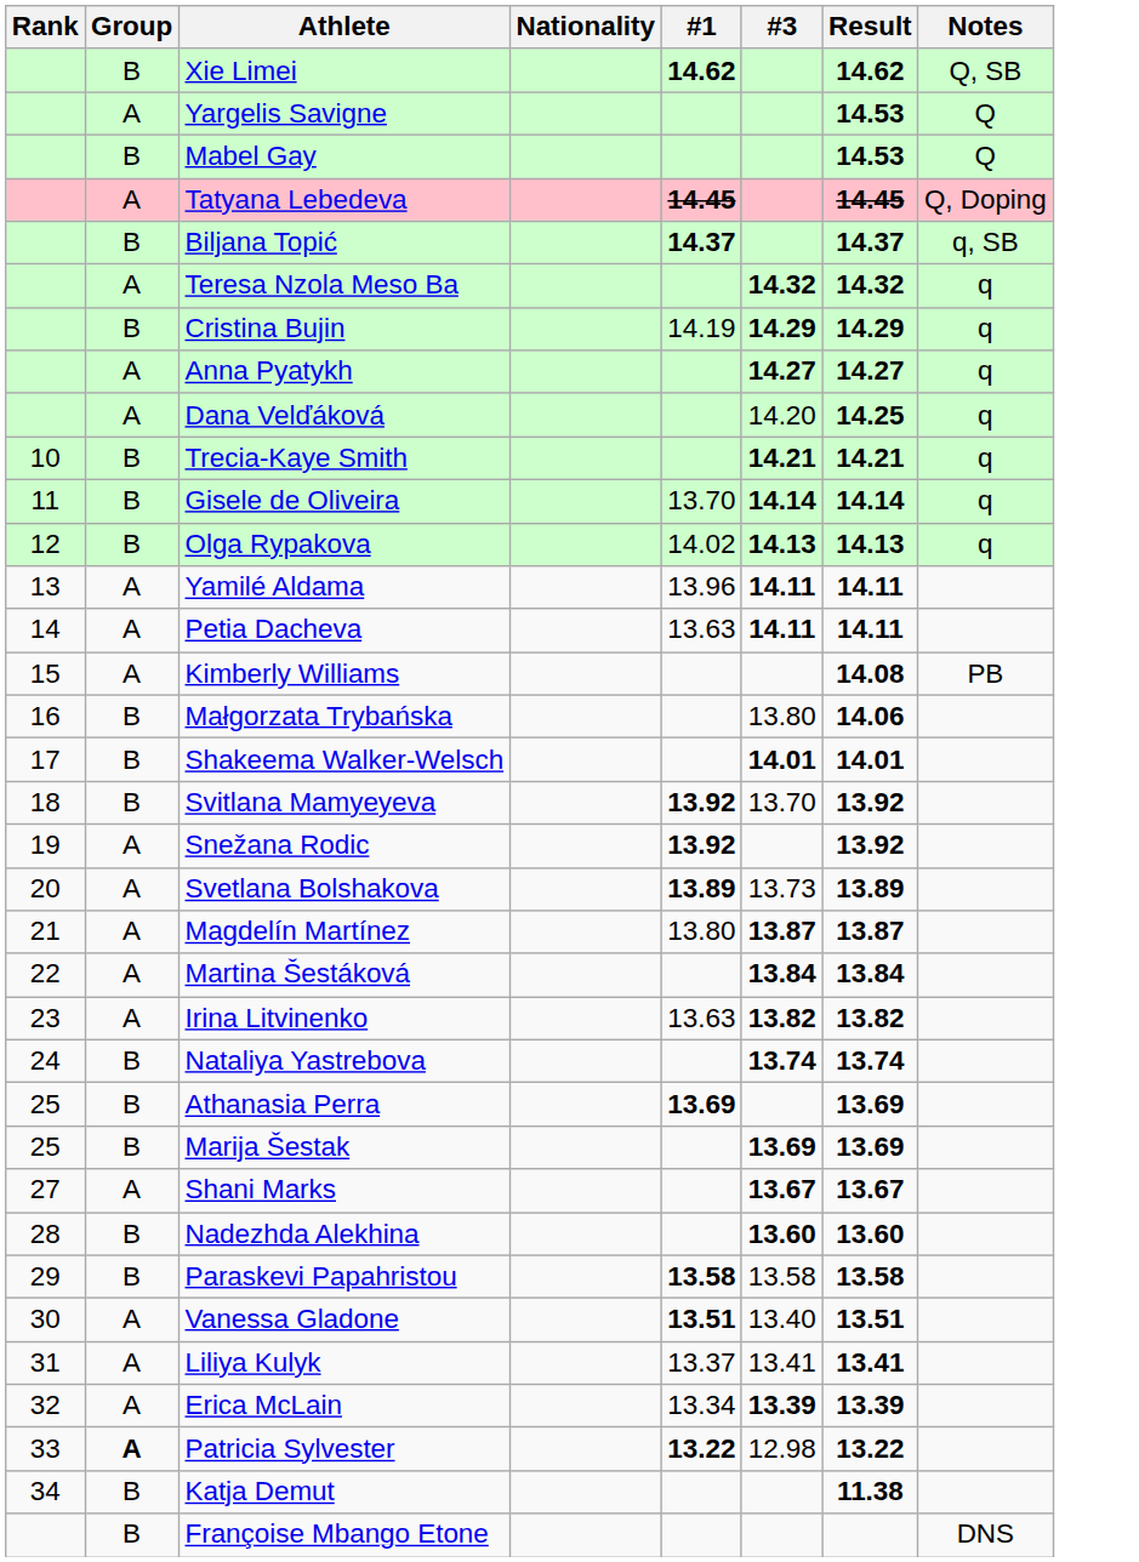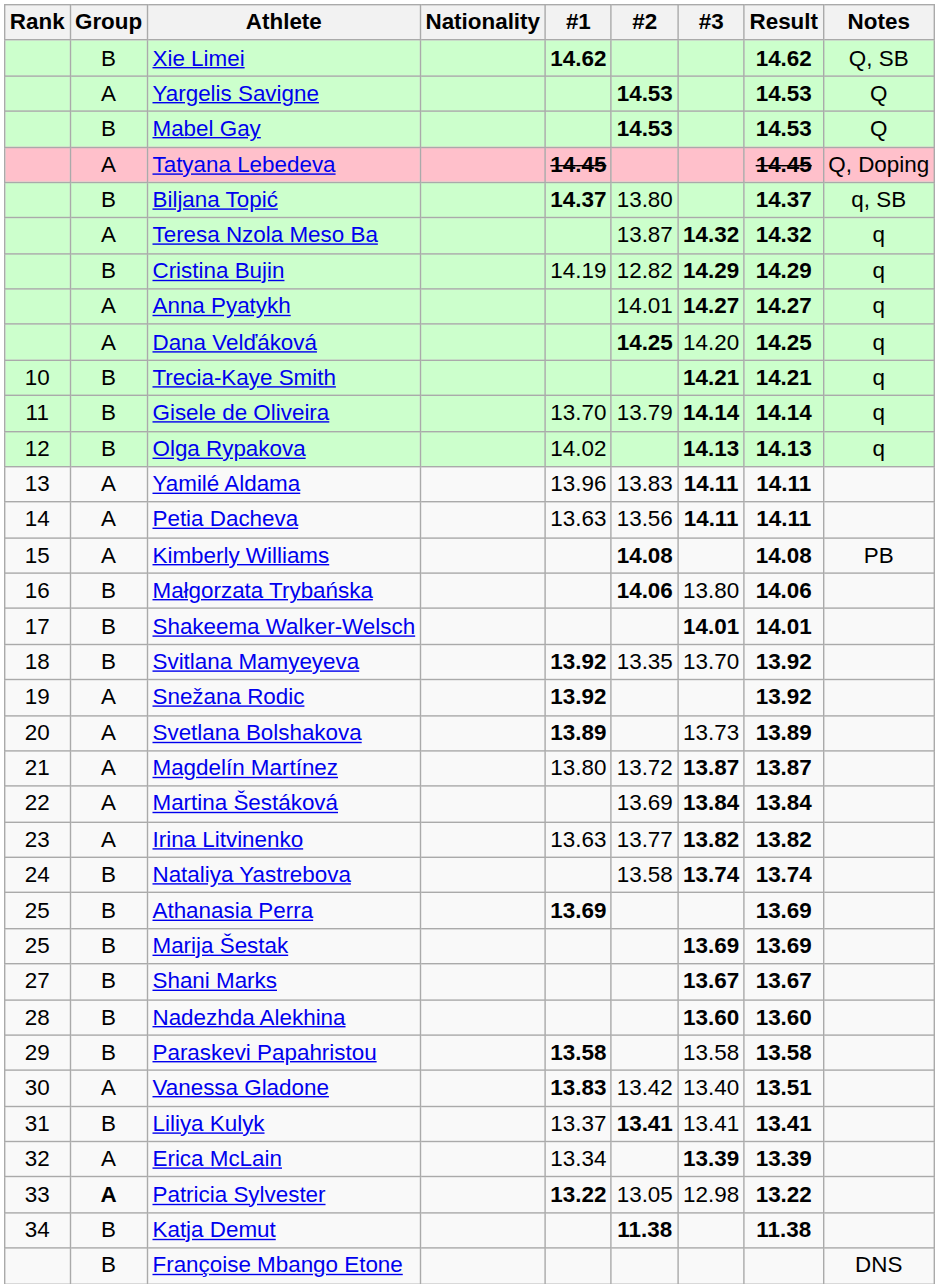+ column: #2 | 14.53 | 14.53 | 13.80 | 13.87 | 12.82 | 14.01 | 14.25 | 13.79 | 13.83 | 13.56 | 14.08 | 14.06 | 13.35 | 13.72 | 13.69 | 13.77 | 13.58 | 13.42 | 13.41 | 13.05 | 11.38
Shani Marks | Group: A -> B
Vanessa Gladone | #1: 13.51 -> 13.83
Liliya Kulyk | Group: A -> B
